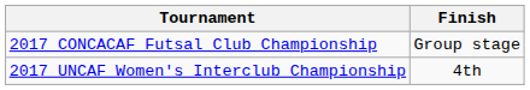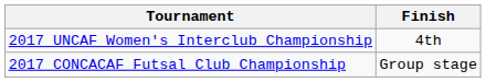rows swapped: 2017 CONCACAF Futsal Club Championship <-> 2017 UNCAF Women's Interclub Championship
